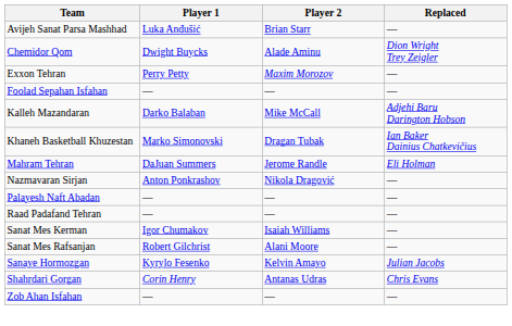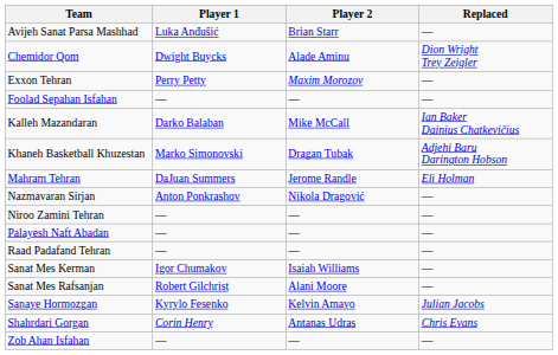Kalleh Mazandaran | Replaced: Adjehi Baru Darington Hobson -> Ian Baker Dainius Chatkevičius
Khaneh Basketball Khuzestan | Replaced: Ian Baker Dainius Chatkevičius -> Adjehi Baru Darington Hobson
+ row: Niroo Zamini Tehran | — | — | —
